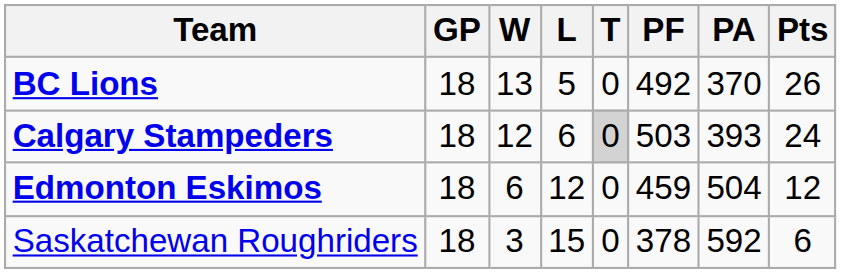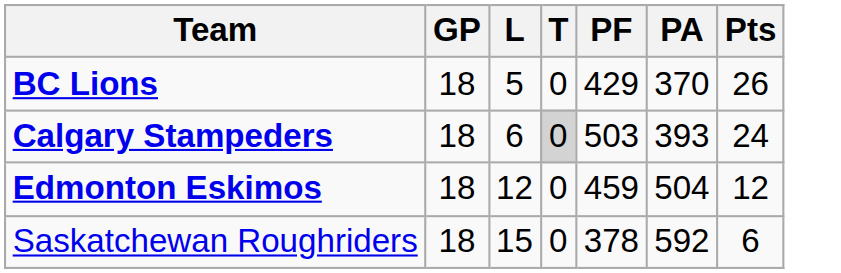- column: W | 13 | 12 | 6 | 3
BC Lions | PF: 492 -> 429
